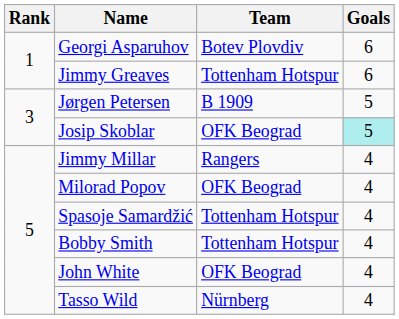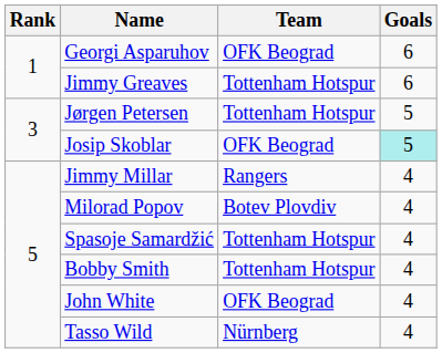Georgi Asparuhov | Team: Botev Plovdiv -> OFK Beograd
Jørgen Petersen | Team: B 1909 -> Tottenham Hotspur
Milorad Popov | Team: OFK Beograd -> Botev Plovdiv
